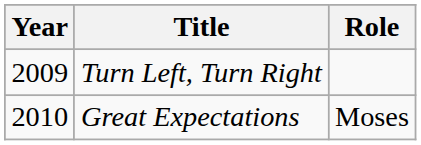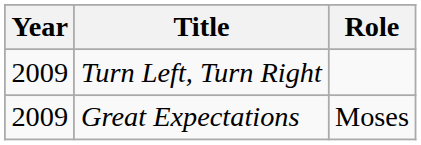Great Expectations | Year: 2010 -> 2009
